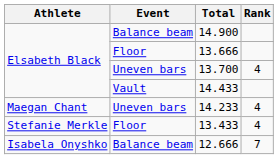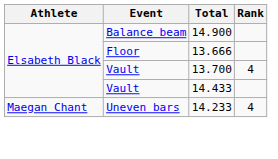13.700 | Event: Uneven bars -> Vault
- row: Stefanie Merkle | Floor | 13.433 | 4
- row: Isabela Onyshko | Balance beam | 12.666 | 7
